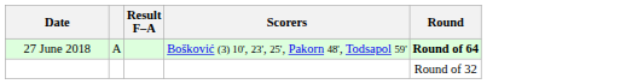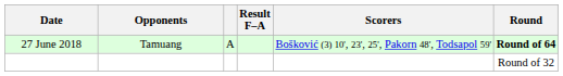+ column: Opponents | Tamuang
